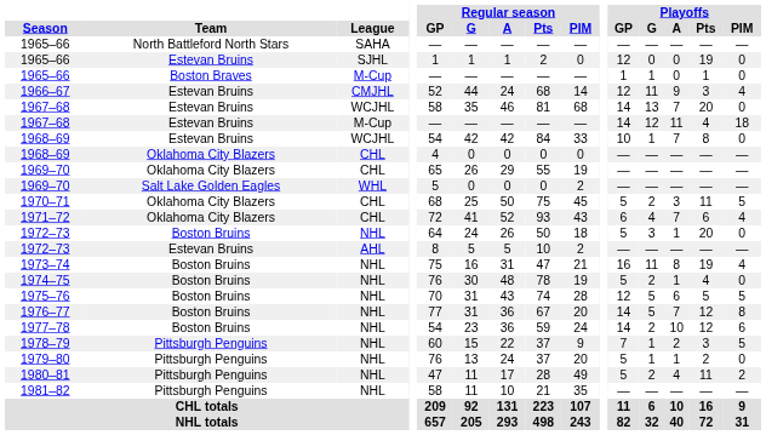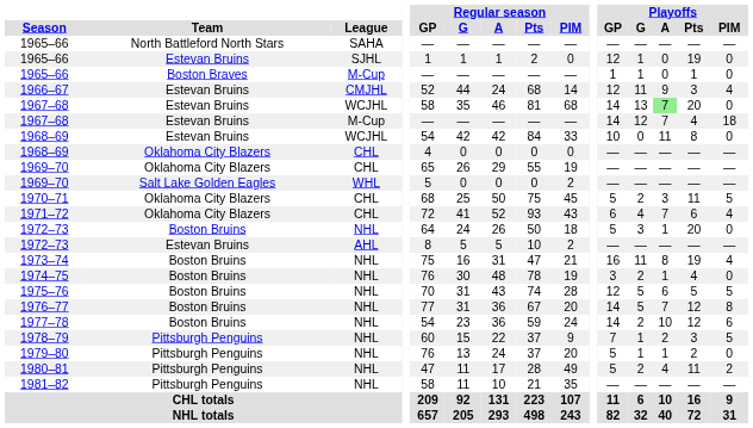1965–66 / SJHL | Playoffs / G: 0 -> 1
1967–68 / WCJHL | Playoffs / A: no background -> lightgreen background
1967–68 / M-Cup | Playoffs / A: 11 -> 7
1968–69 / WCJHL | Playoffs / G: 1 -> 0
1968–69 / WCJHL | Playoffs / A: 7 -> 11
1974–75 | Playoffs / GP: 5 -> 3
